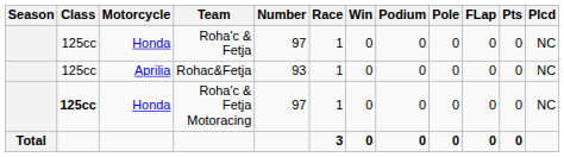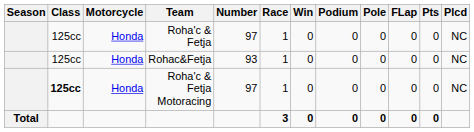Rohac&Fetja | Motorcycle: Aprilia -> Honda
